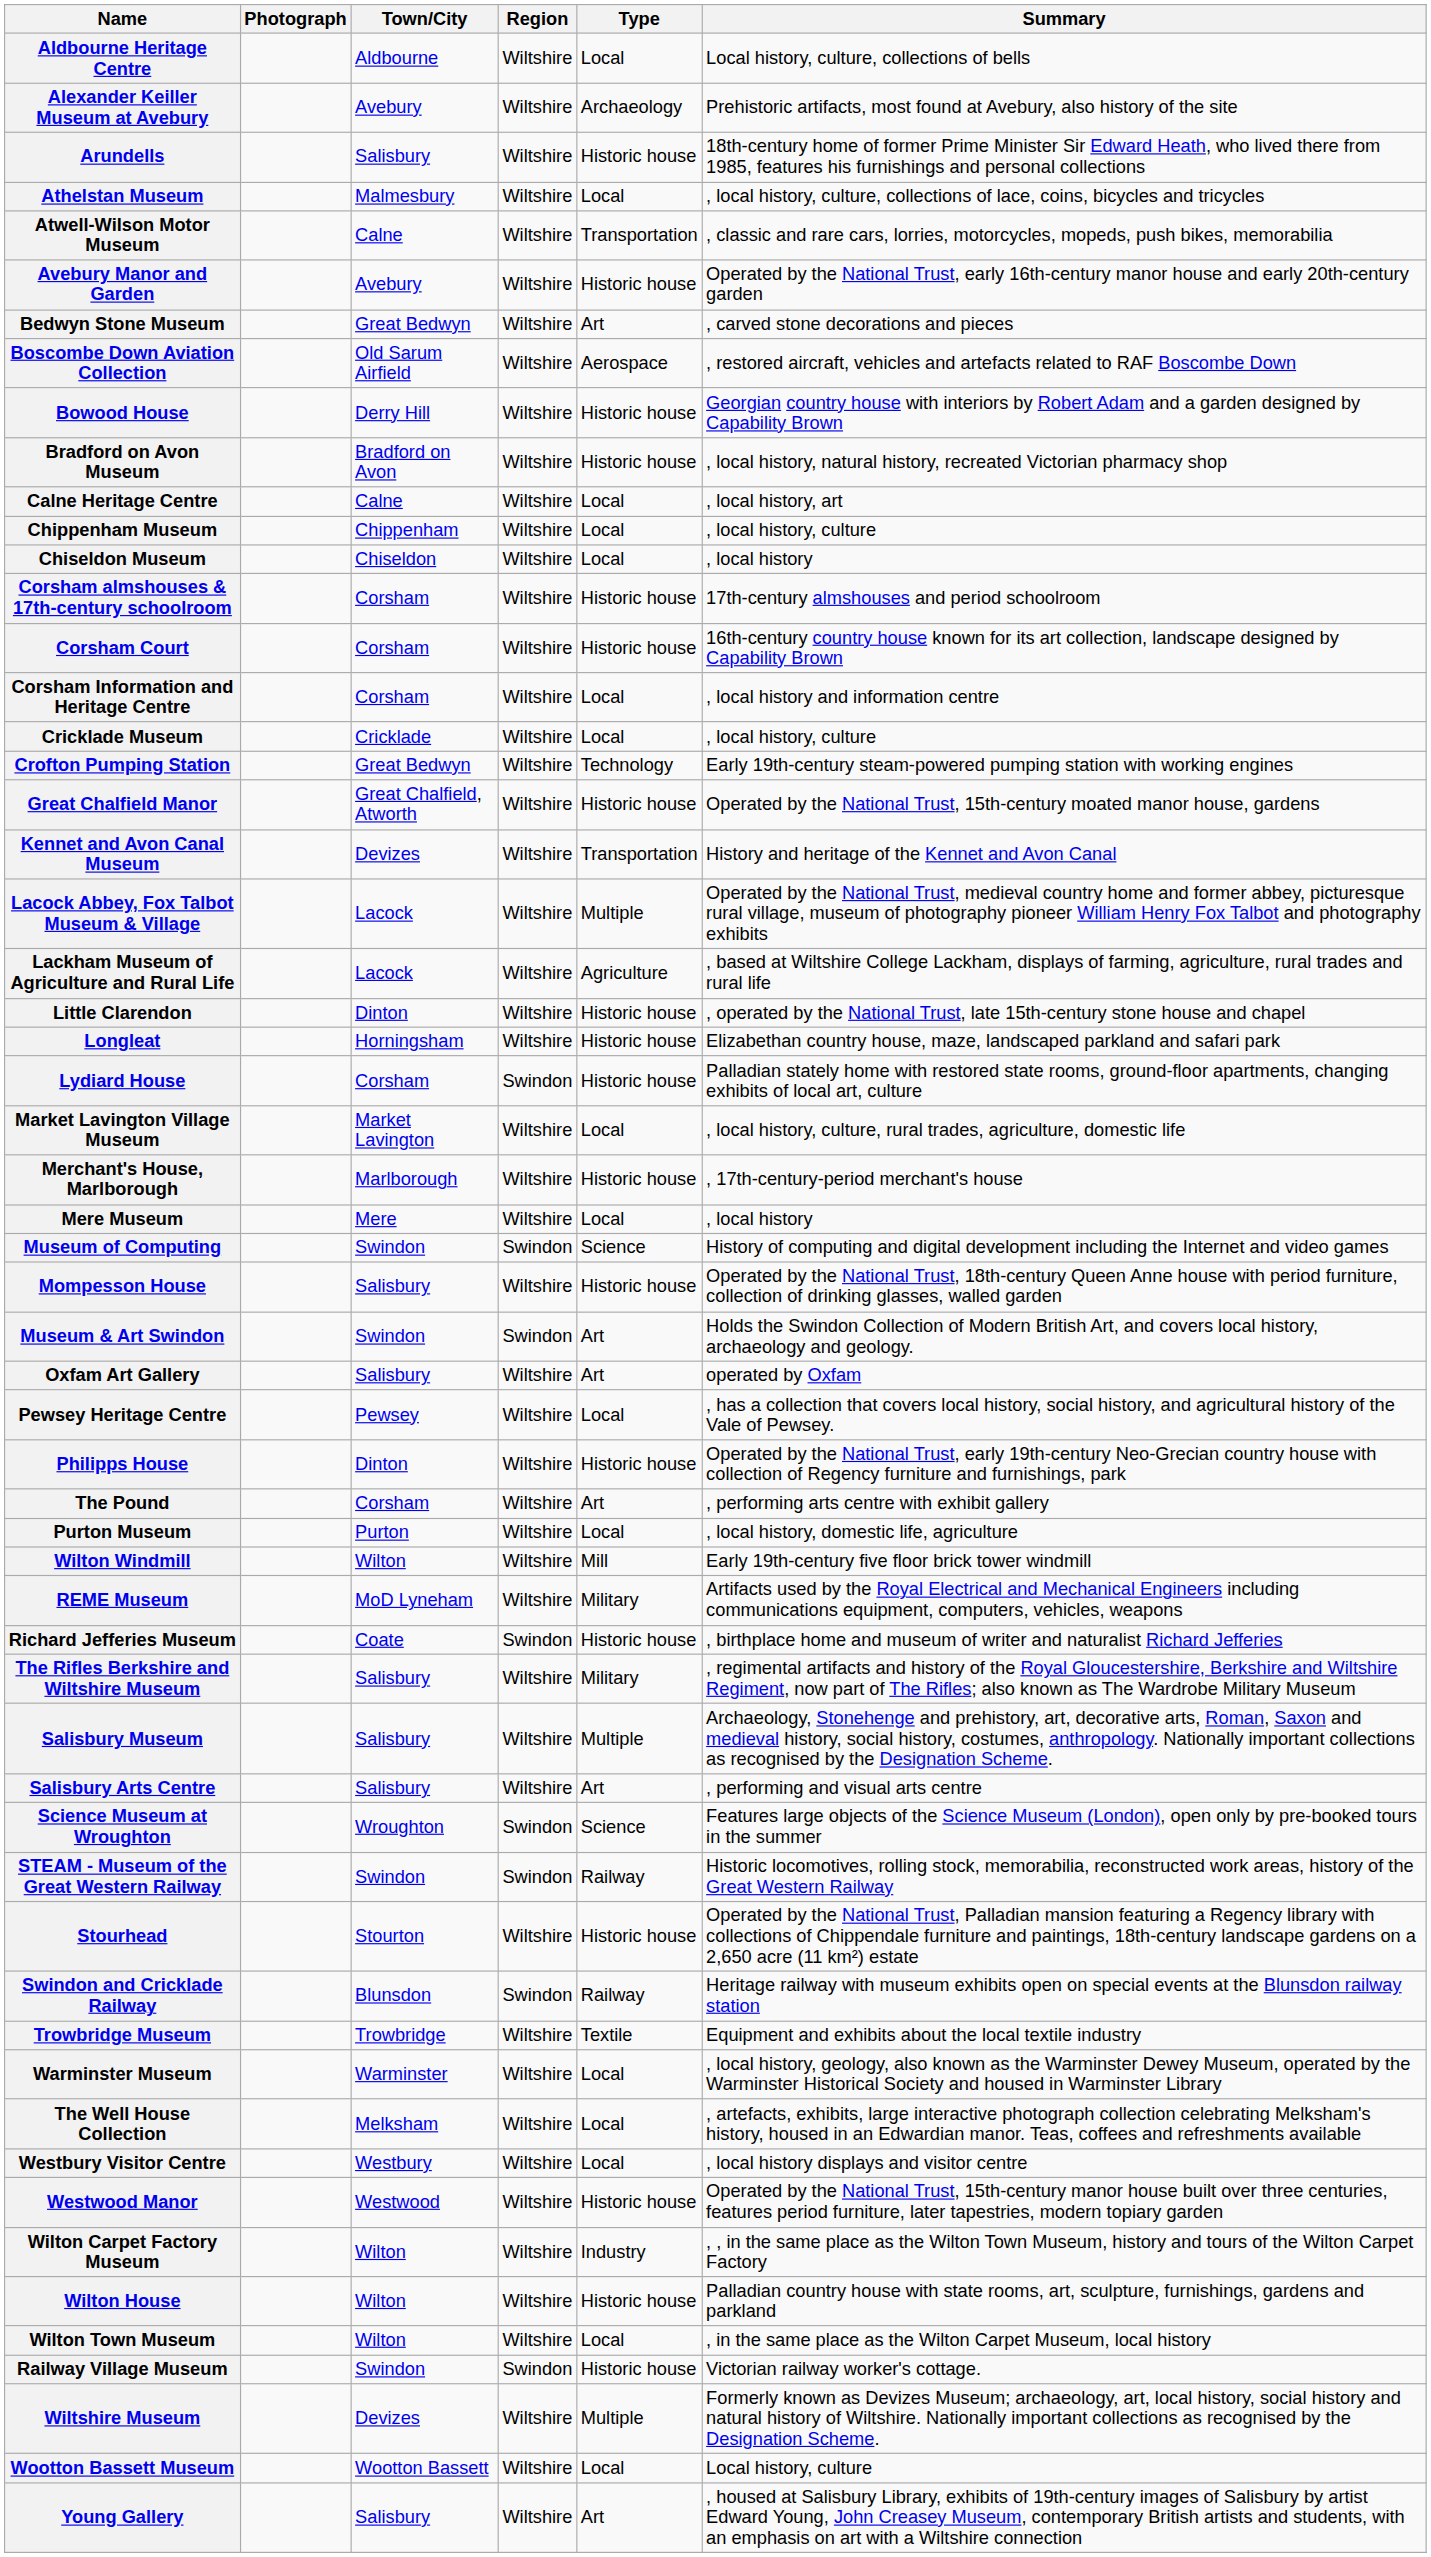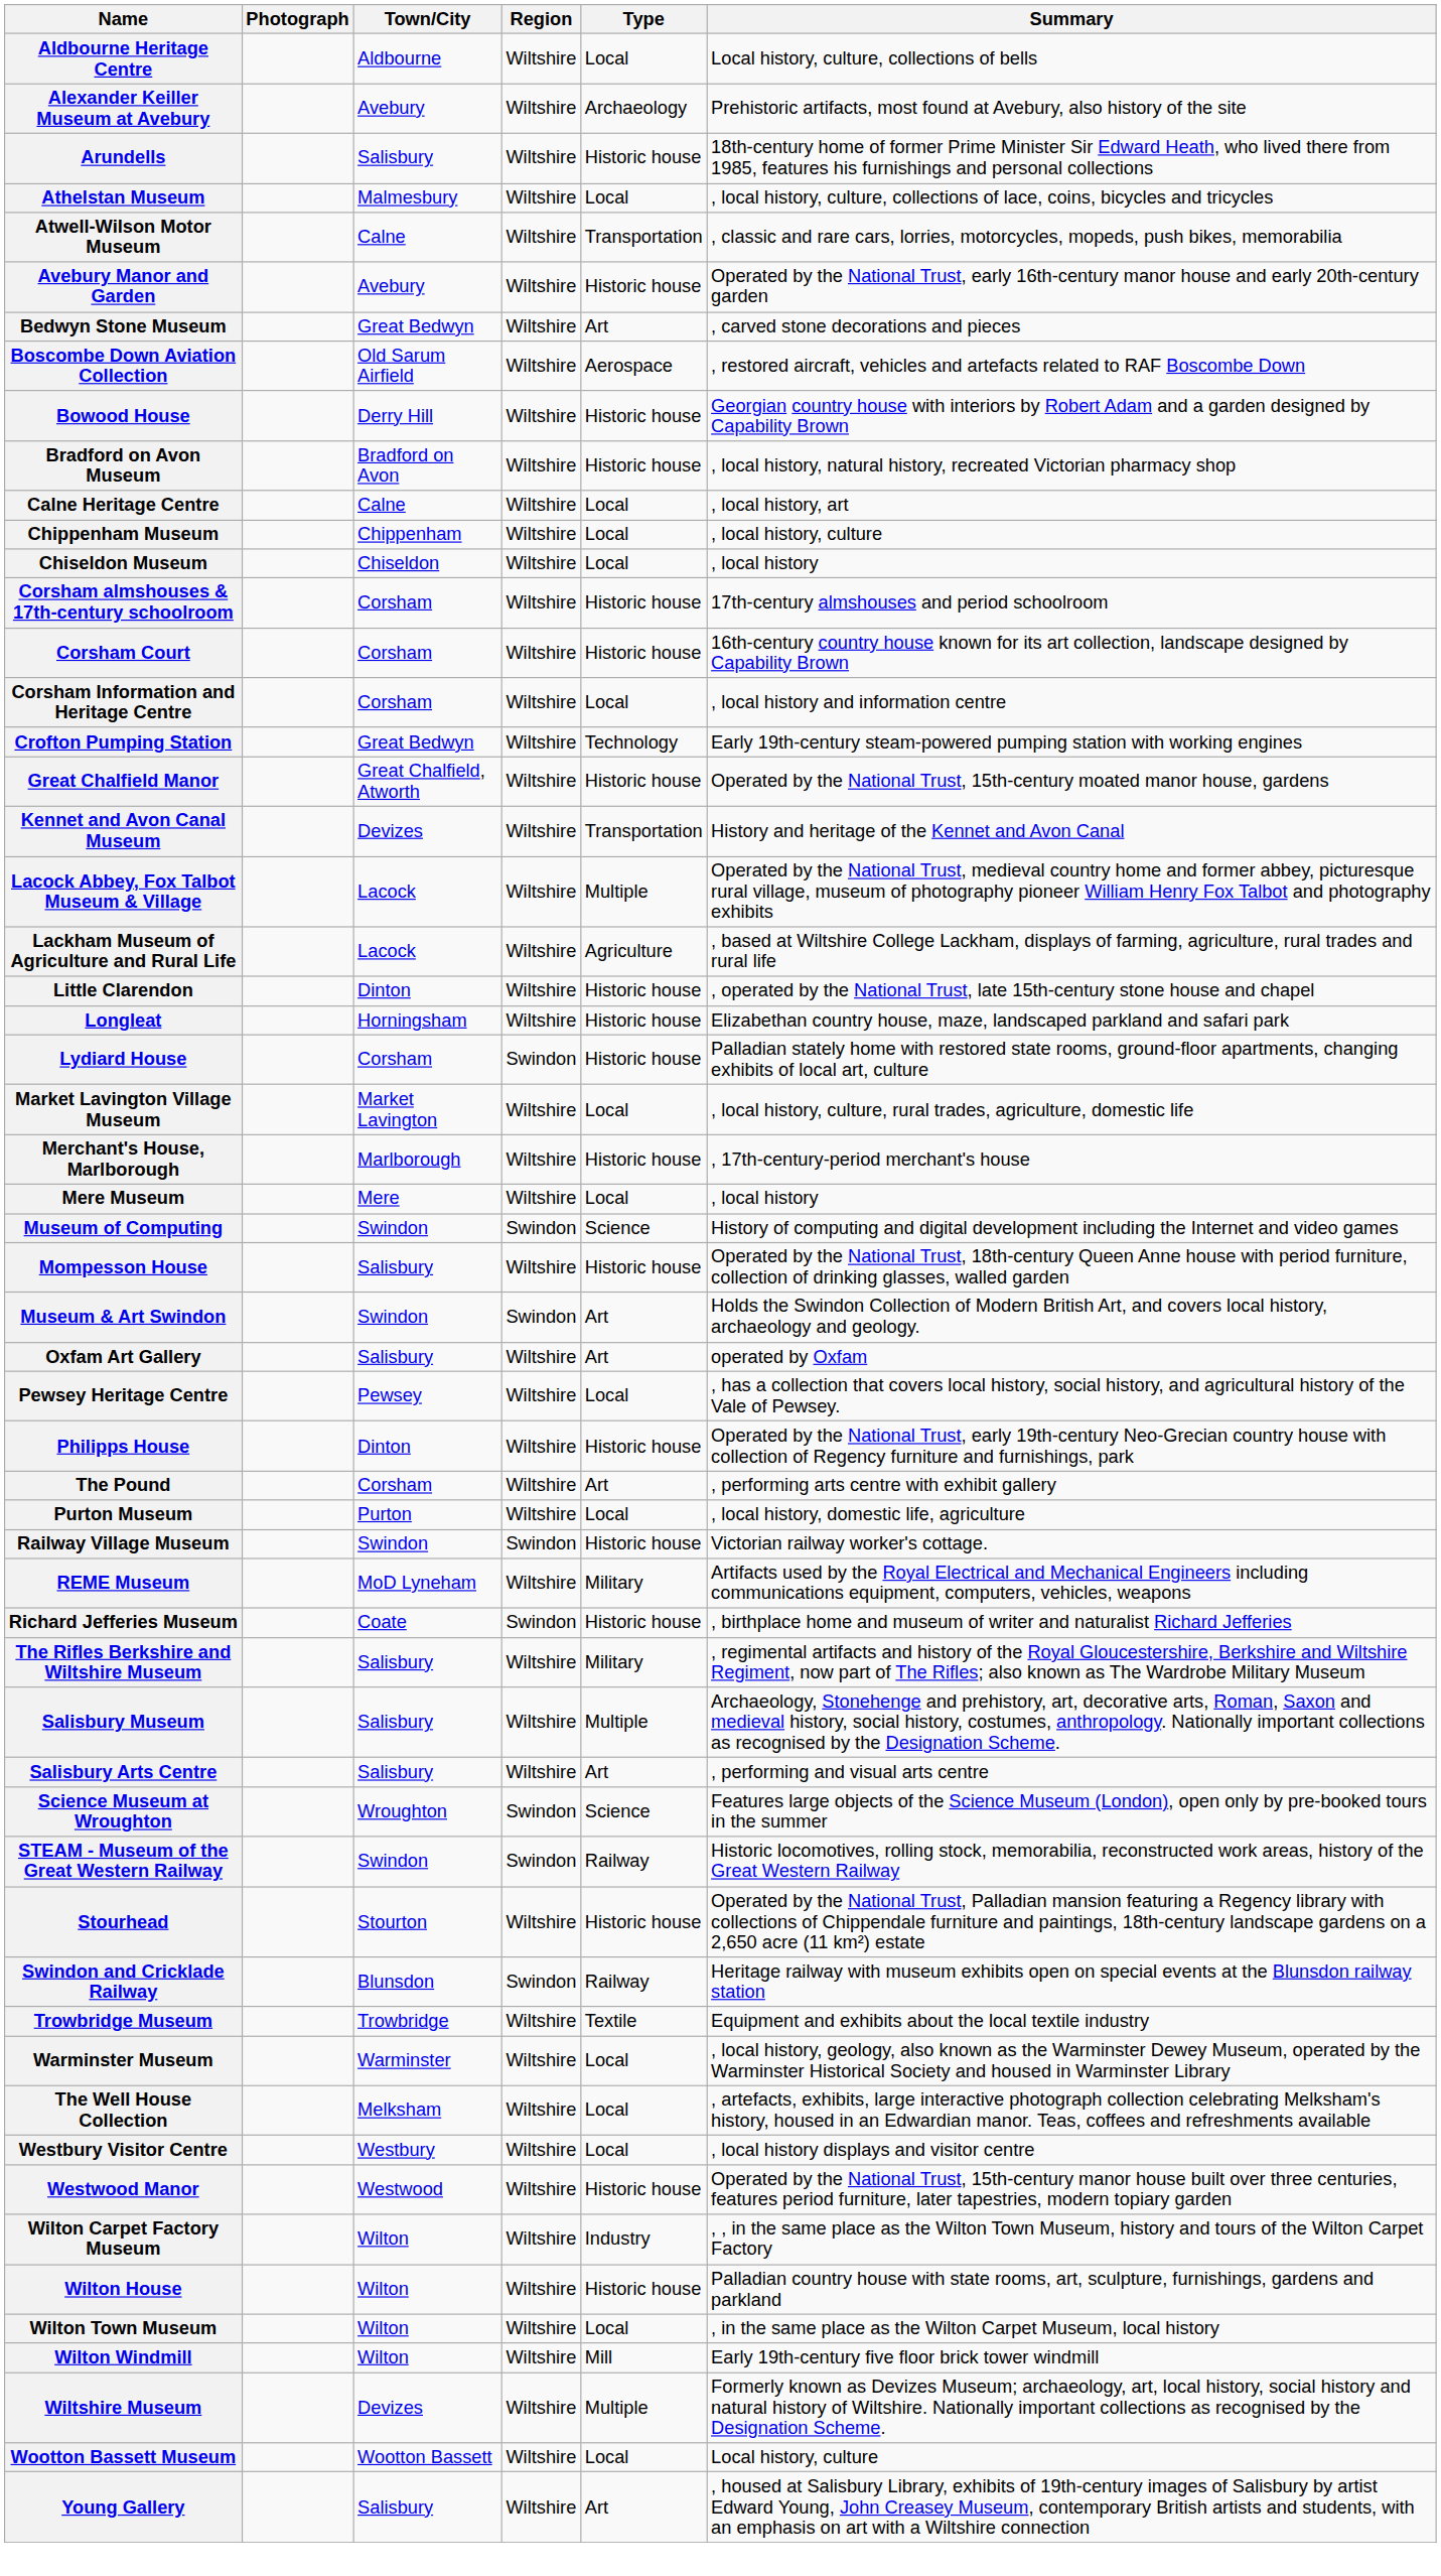- row: Cricklade Museum | Cricklade | Wiltshire | Local | , local history, culture
rows swapped: Railway Village Museum <-> Wilton Windmill
